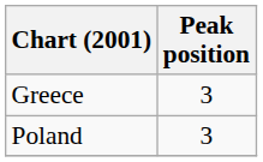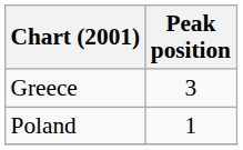Poland | Peak position: 3 -> 1
